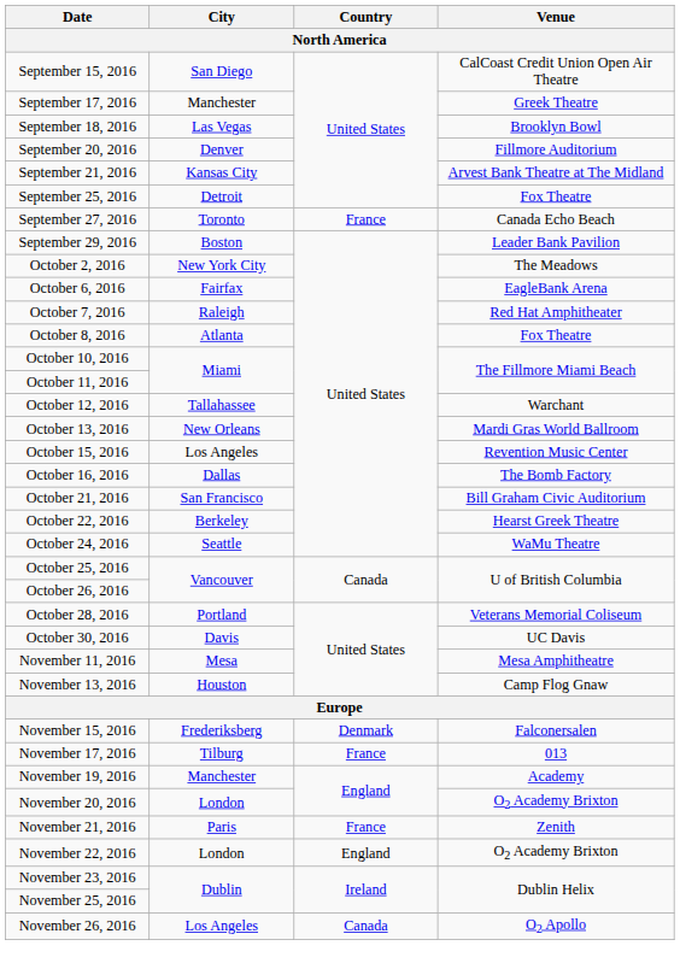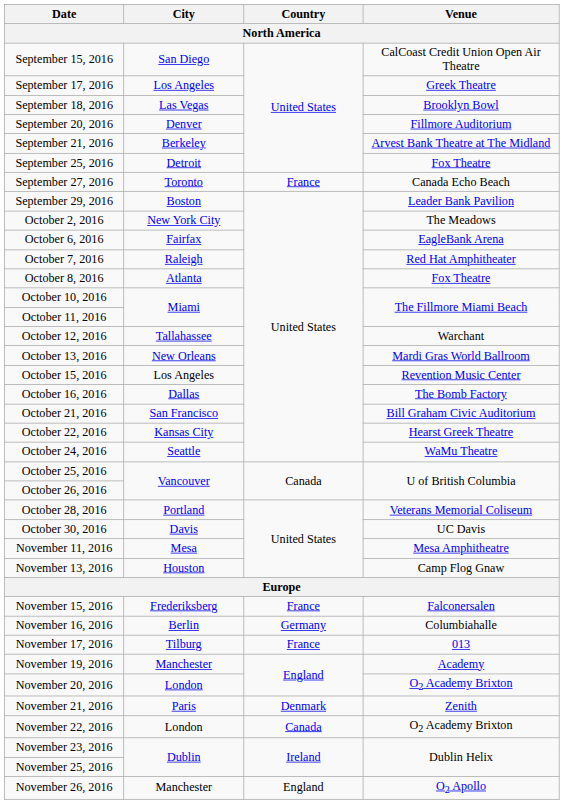September 17, 2016 | City: Manchester -> Los Angeles
September 21, 2016 | City: Kansas City -> Berkeley
October 22, 2016 | City: Berkeley -> Kansas City
November 15, 2016 | Country: Denmark -> France
+ row: November 16, 2016 | Berlin | Germany | Columbiahalle
November 21, 2016 | Country: France -> Denmark
November 22, 2016 | Country: England -> Canada
November 26, 2016 | City: Los Angeles -> Manchester
November 26, 2016 | Country: Canada -> England
